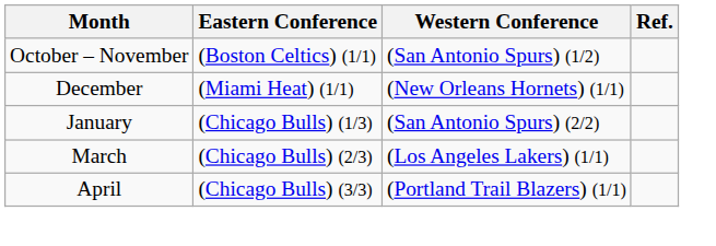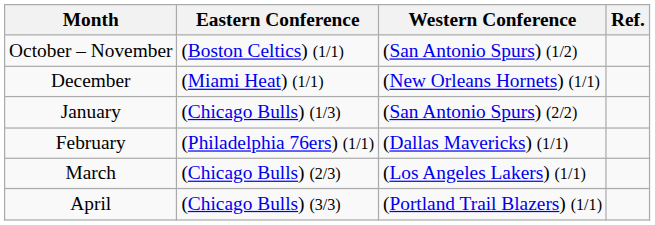+ row: February | (Philadelphia 76ers) (1/1) | (Dallas Mavericks) (1/1)
